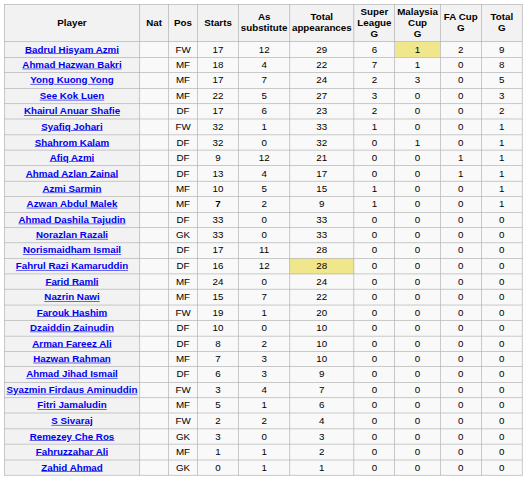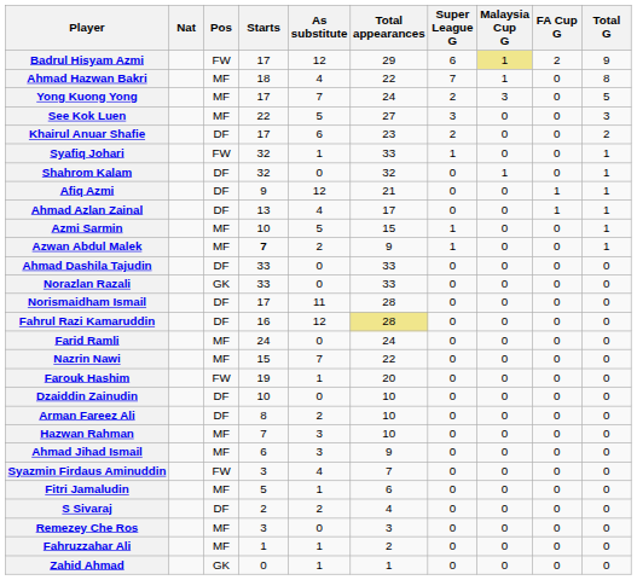Ahmad Jihad Ismail | Pos: DF -> MF
S Sivaraj | Pos: FW -> DF
Remezey Che Ros | Pos: GK -> MF
